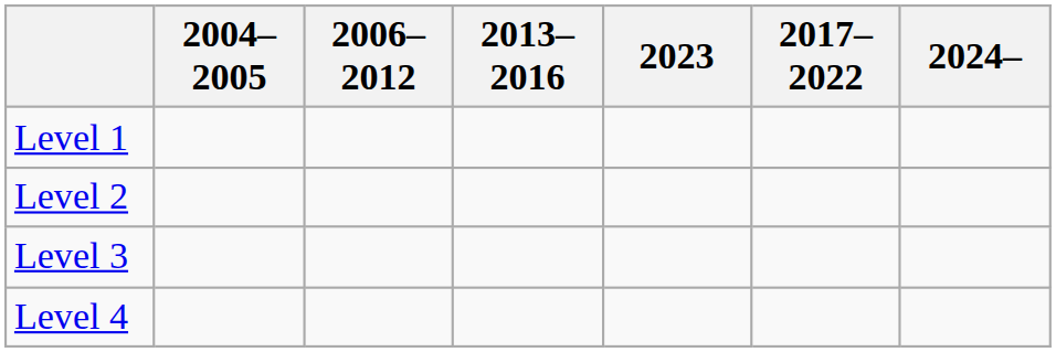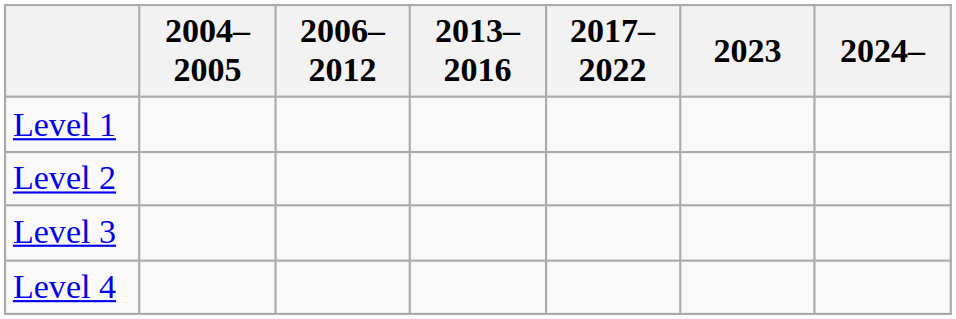columns swapped: 2017– 2022 <-> 2023
